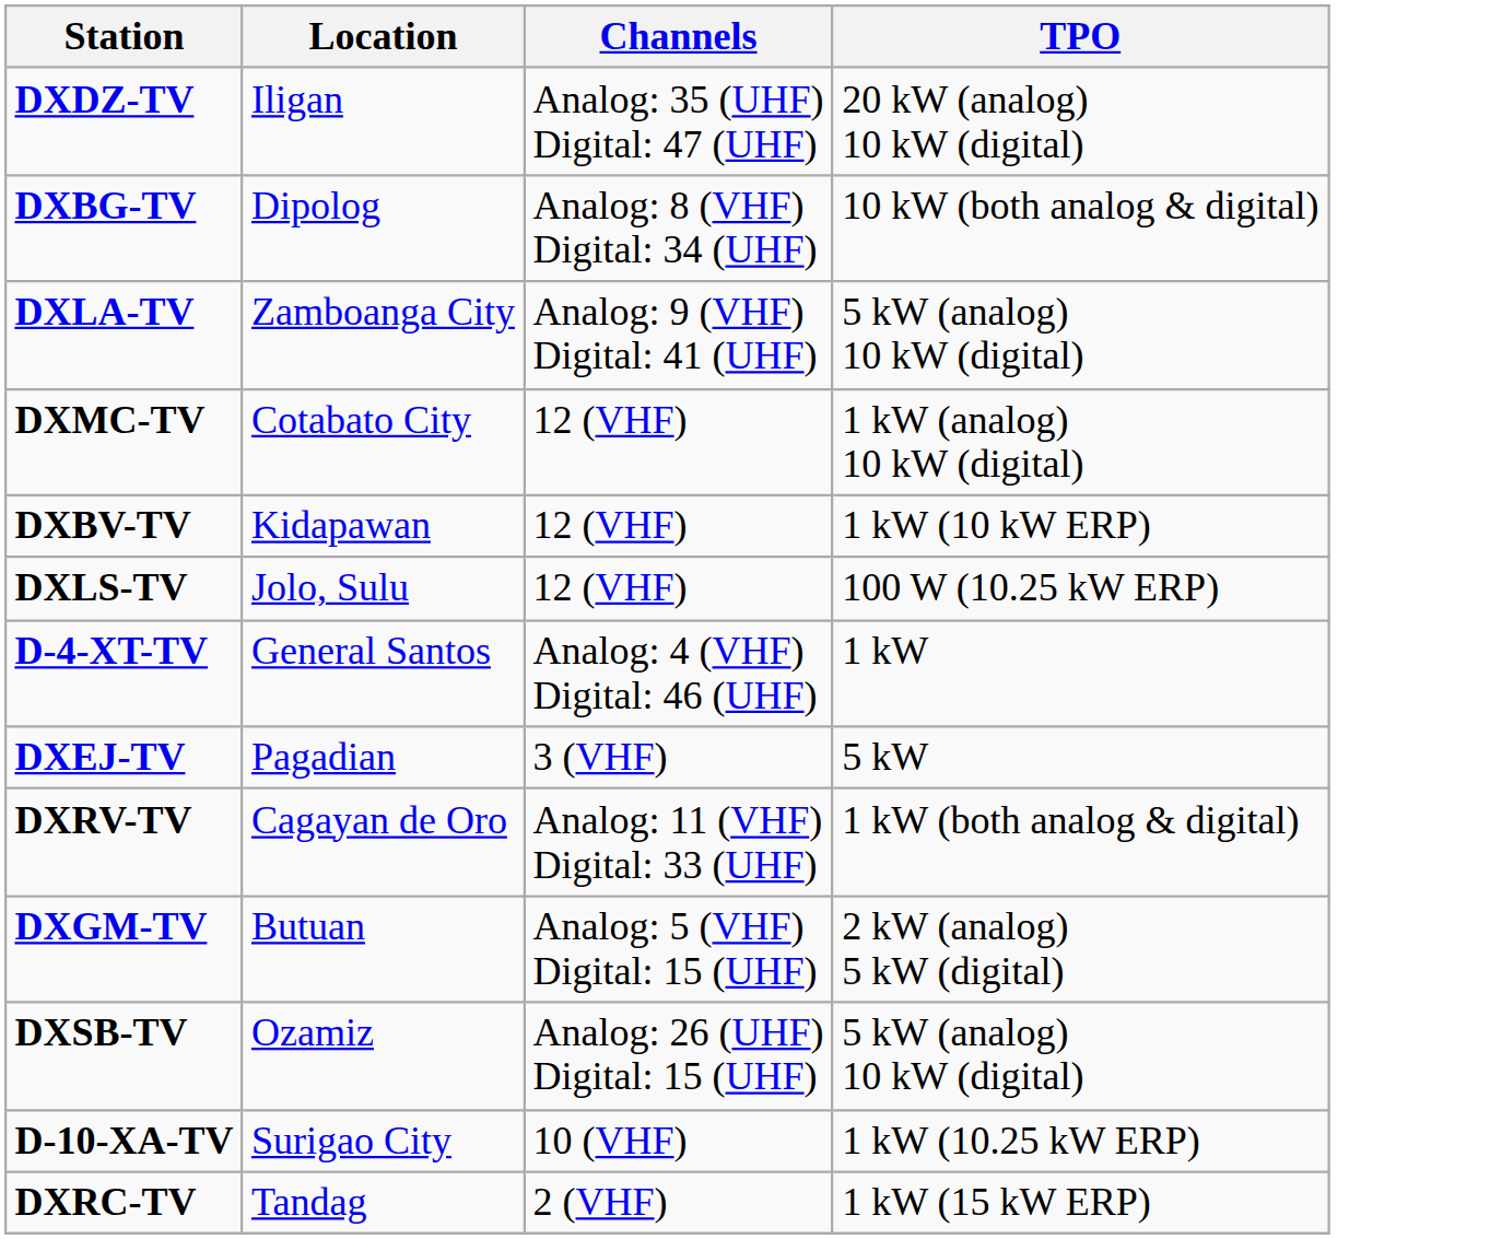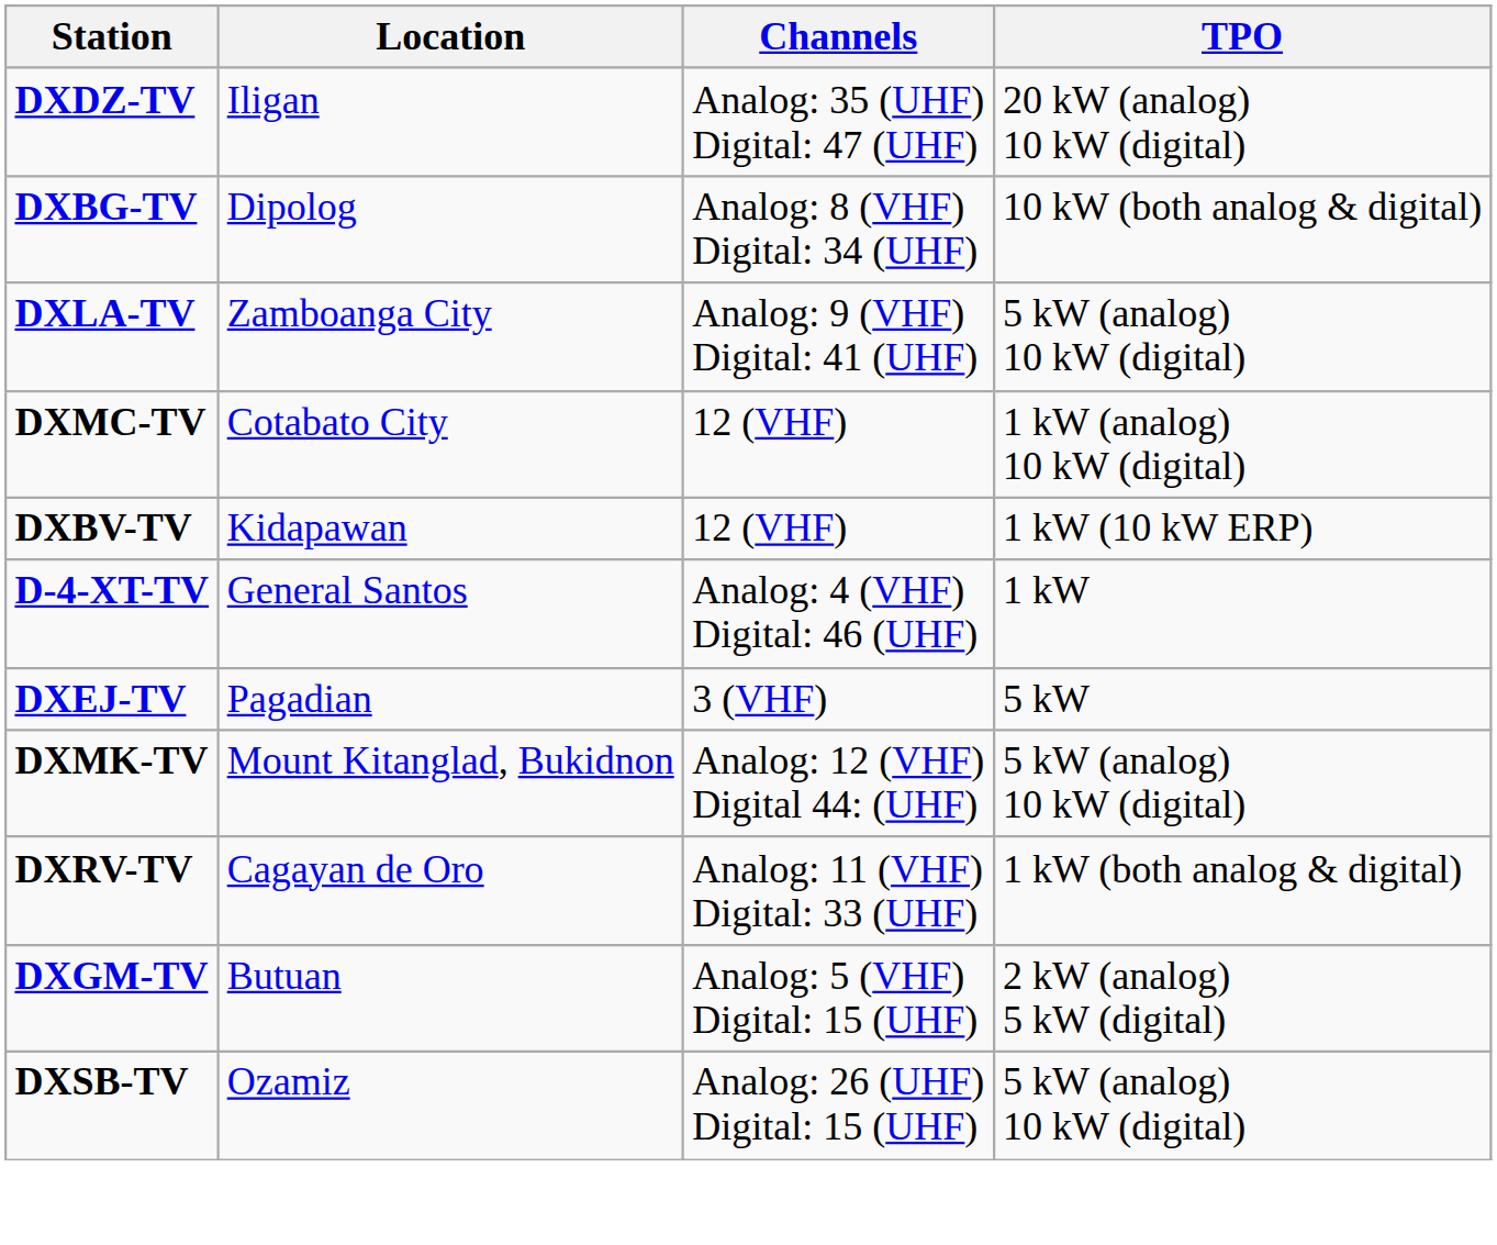- row: DXLS-TV | Jolo, Sulu | 12 (VHF) | 100 W (10.25 kW ERP)
+ row: DXMK-TV | Mount Kitanglad, Bukidnon | Analog: 12 (VHF) Digital 44: (UHF) | 5 kW (analog) 10 kW (digital)
- row: D-10-XA-TV | Surigao City | 10 (VHF) | 1 kW (10.25 kW ERP)
- row: DXRC-TV | Tandag | 2 (VHF) | 1 kW (15 kW ERP)
